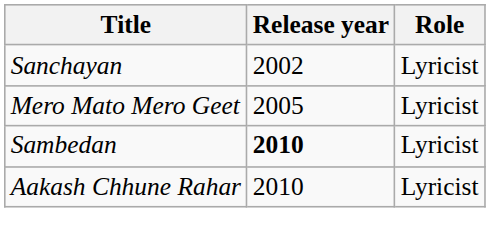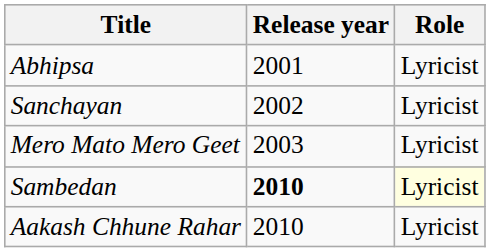+ row: Abhipsa | 2001 | Lyricist
Mero Mato Mero Geet | Release year: 2005 -> 2003
Sambedan | Role: no background -> lightyellow background
